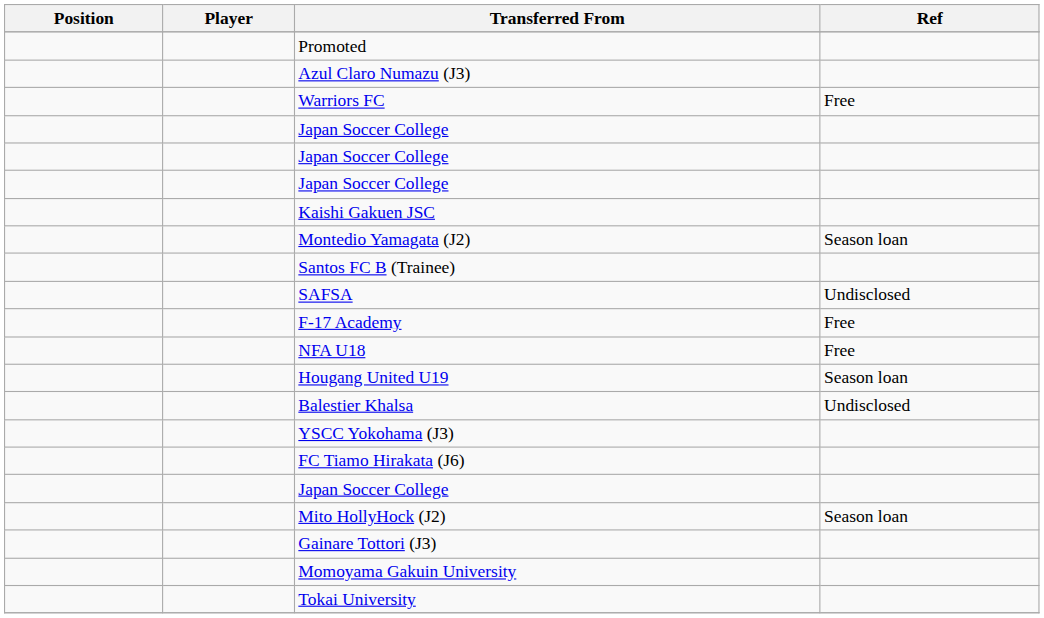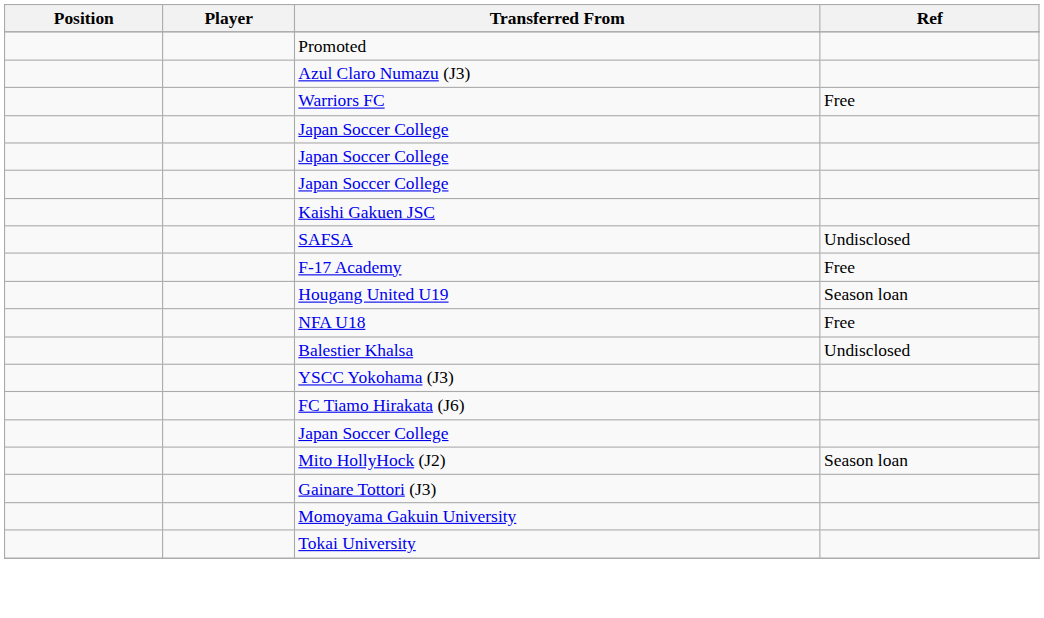- row: Montedio Yamagata (J2) | Season loan
- row: Santos FC B (Trainee)
rows swapped: NFA U18 <-> Hougang United U19
